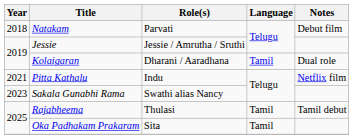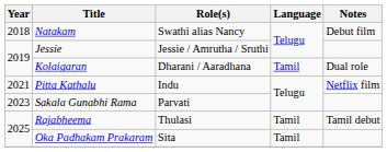Natakam | Role(s): Parvati -> Swathi alias Nancy
Sakala Gunabhi Rama | Role(s): Swathi alias Nancy -> Parvati
